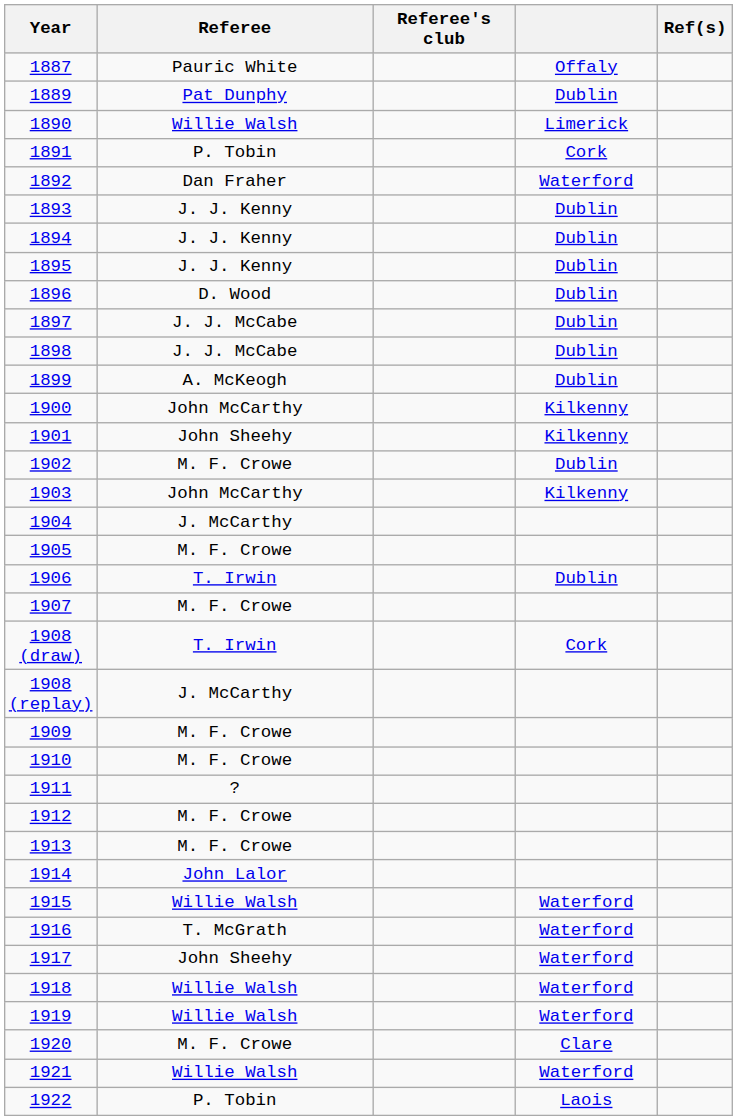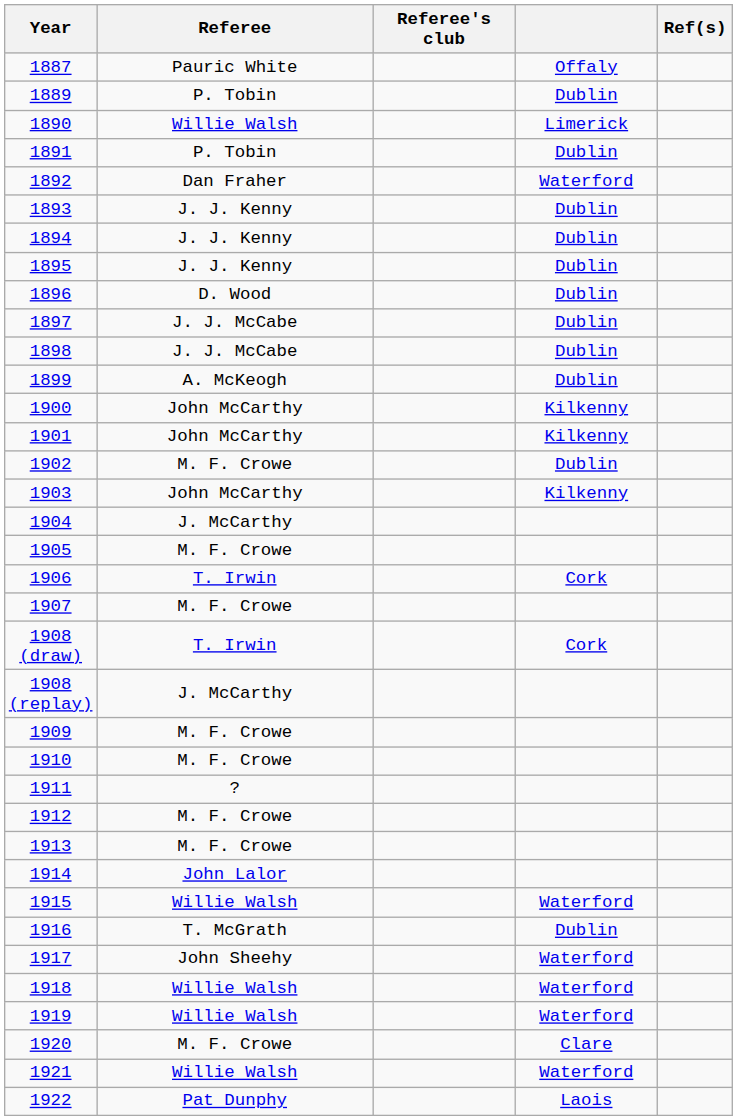1889 | Referee: Pat Dunphy -> P. Tobin
1891 | column 4: Cork -> Dublin
1901 | Referee: John Sheehy -> John McCarthy
1906 | column 4: Dublin -> Cork
1916 | column 4: Waterford -> Dublin
1922 | Referee: P. Tobin -> Pat Dunphy
